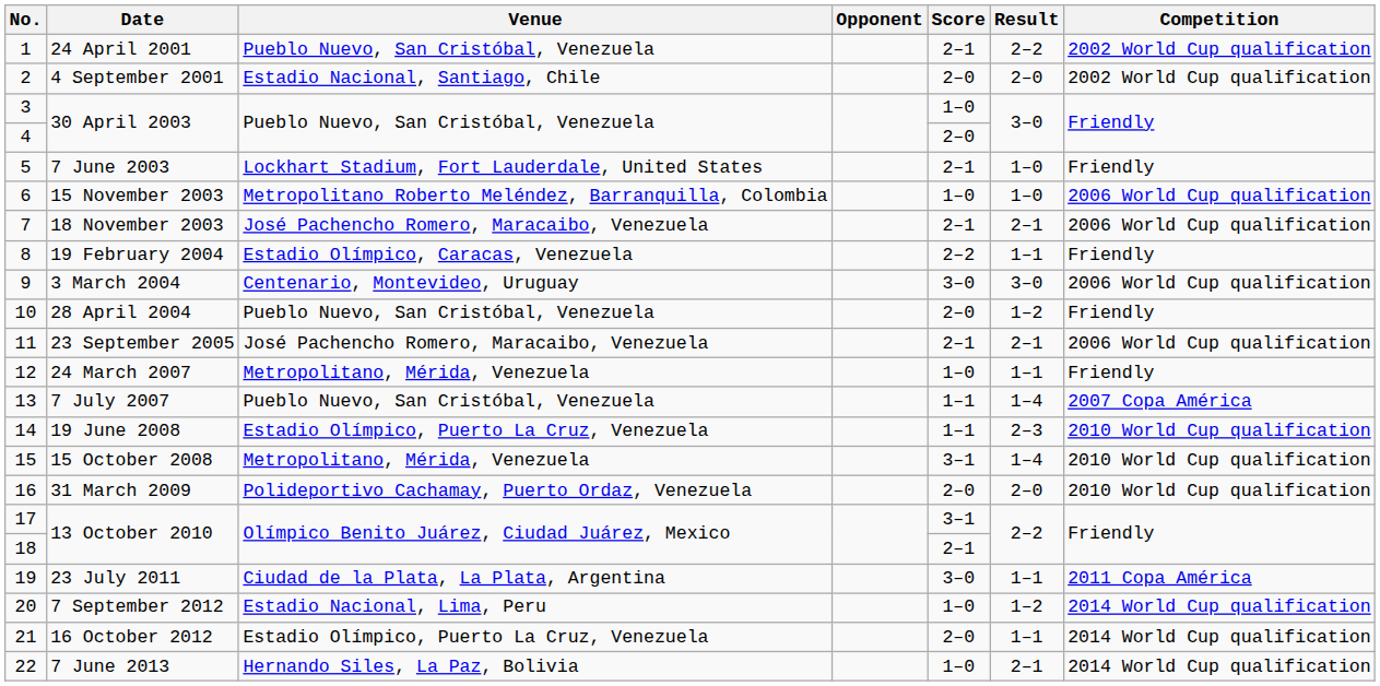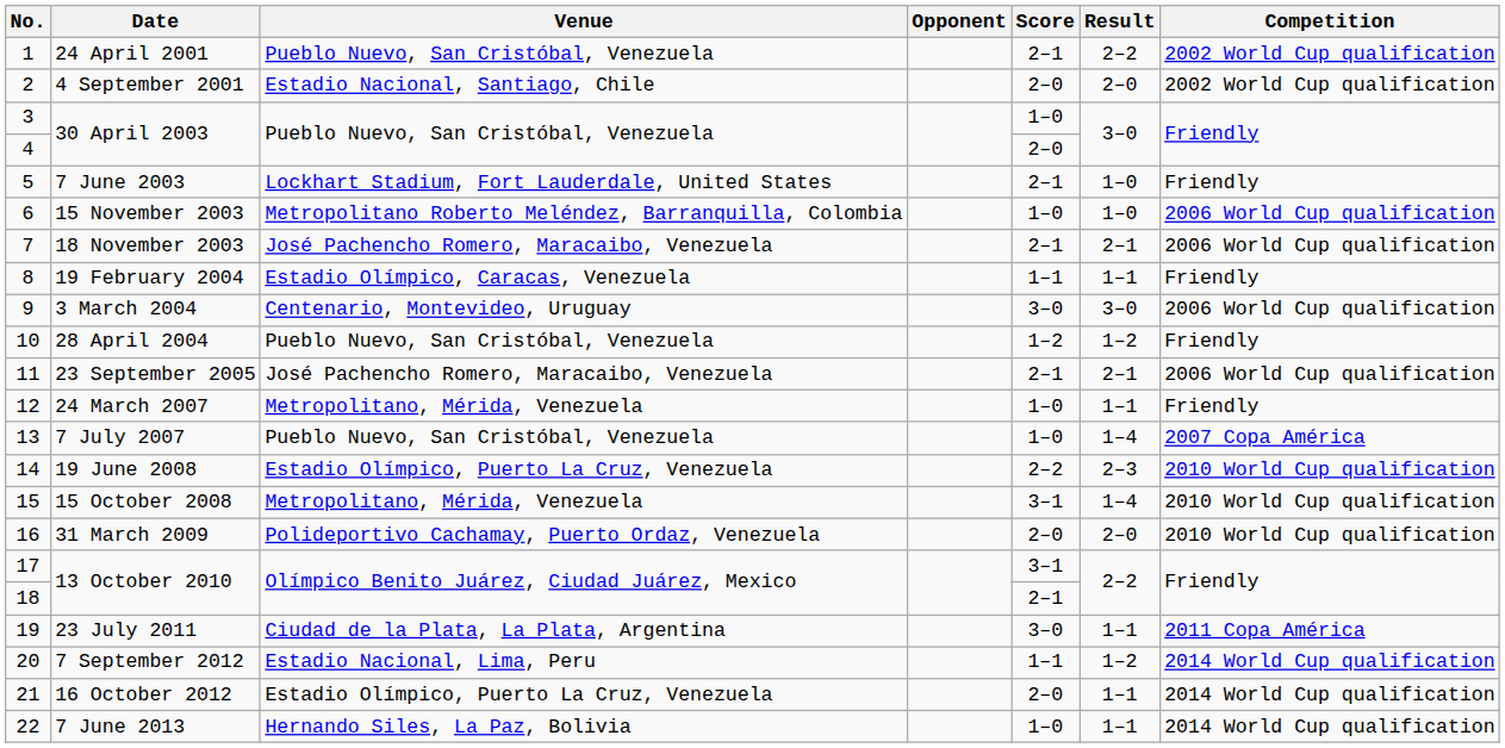19 February 2004 | Score: 2–2 -> 1–1
28 April 2004 | Score: 2–0 -> 1–2
7 July 2007 | Score: 1–1 -> 1–0
19 June 2008 | Score: 1–1 -> 2–2
7 September 2012 | Score: 1–0 -> 1–1
7 June 2013 | Result: 2–1 -> 1–1
